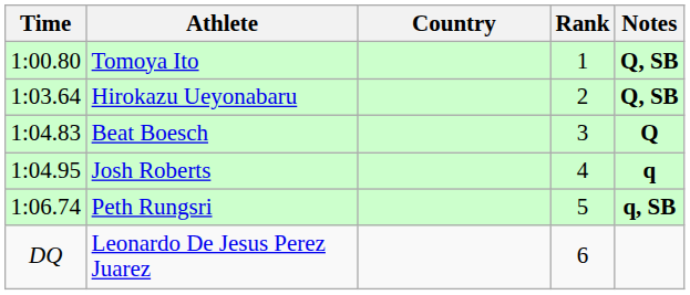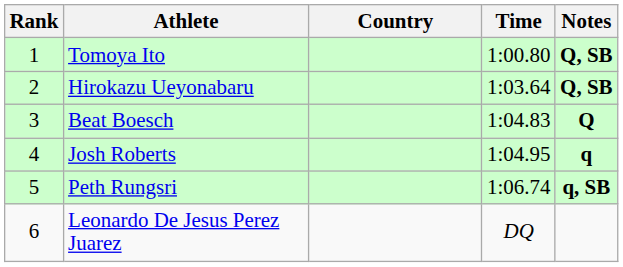columns swapped: Rank <-> Time
